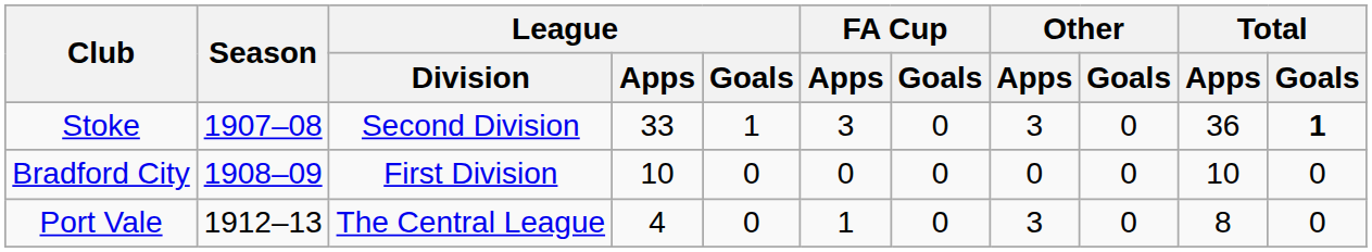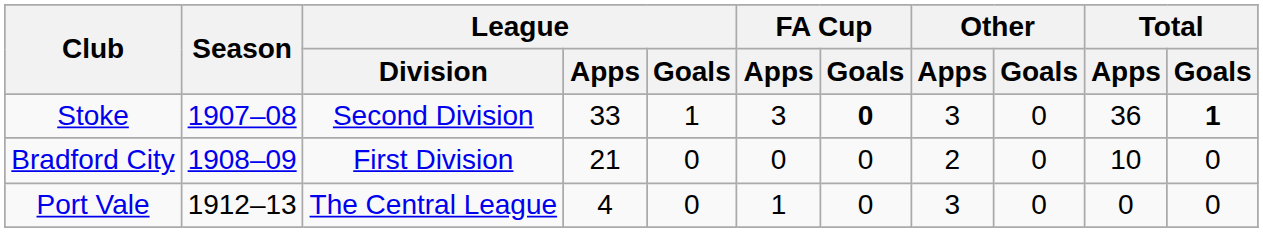Stoke | FA Cup / Goals: normal -> bold
Bradford City | League / Apps: 10 -> 21
Bradford City | Other / Apps: 0 -> 2
Port Vale | Total / Apps: 8 -> 0
